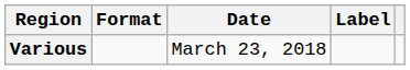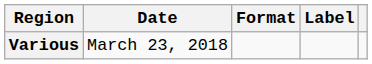columns swapped: Date <-> Format
